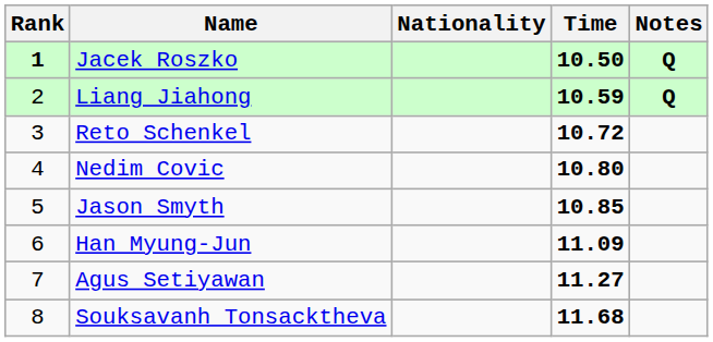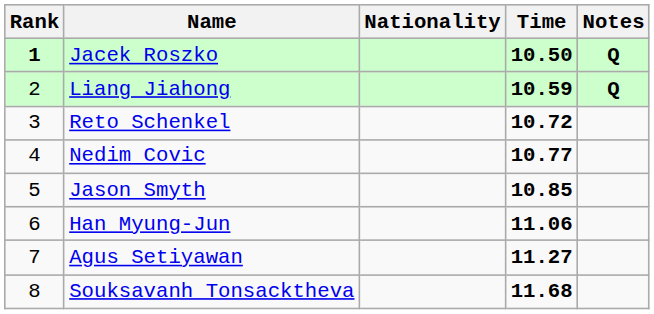Nedim Covic | Time: 10.80 -> 10.77
Han Myung-Jun | Time: 11.09 -> 11.06
